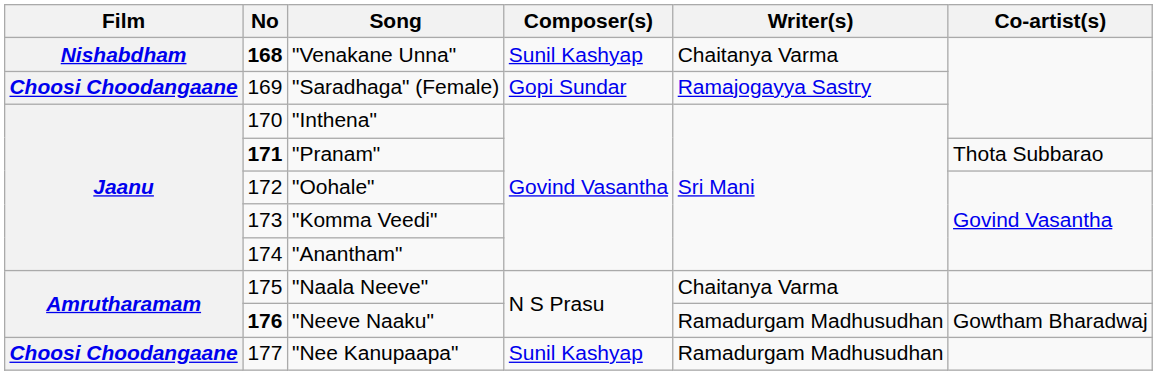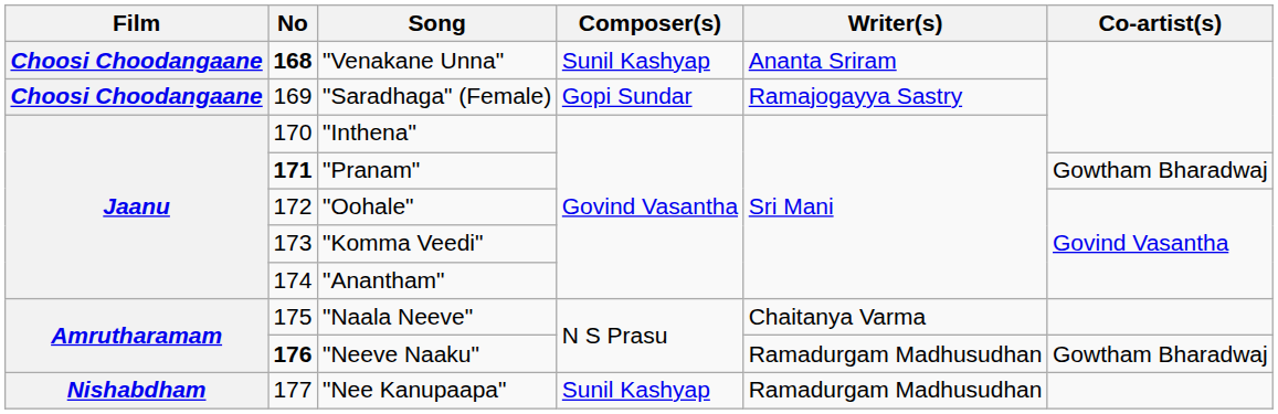"Venakane Unna" | Film: Nishabdham -> Choosi Choodangaane
"Venakane Unna" | Writer(s): Chaitanya Varma -> Ananta Sriram
"Pranam" | Co-artist(s): Thota Subbarao -> Gowtham Bharadwaj
"Nee Kanupaapa" | Film: Choosi Choodangaane -> Nishabdham
